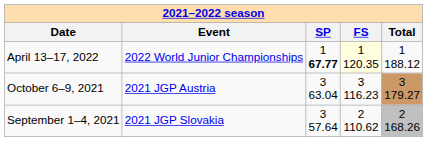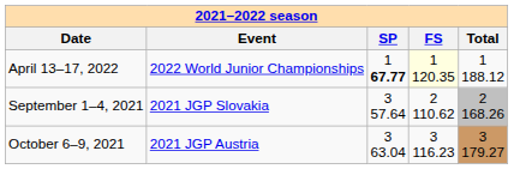rows swapped: October 6–9, 2021 <-> September 1–4, 2021
